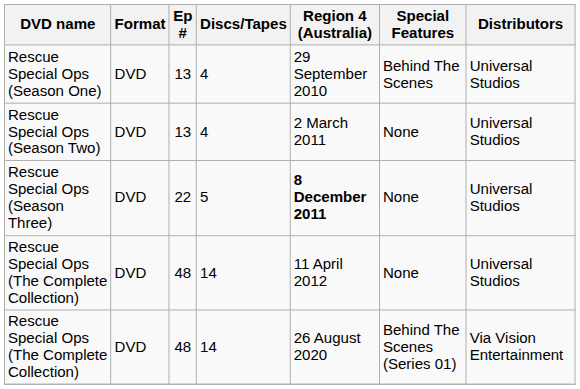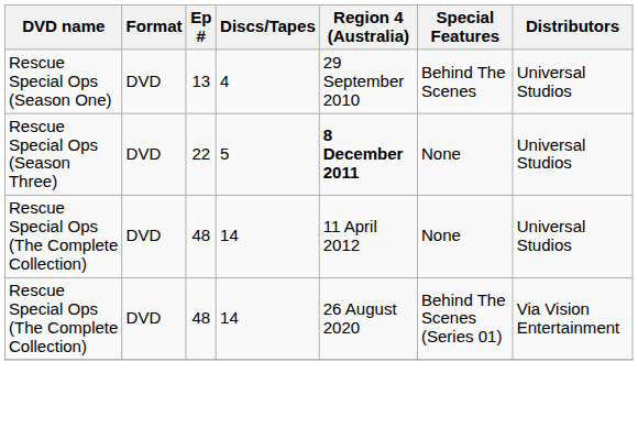- row: Rescue Special Ops (Season Two) | DVD | 13 | 4 | 2 March 2011 | None | Universal Studios
